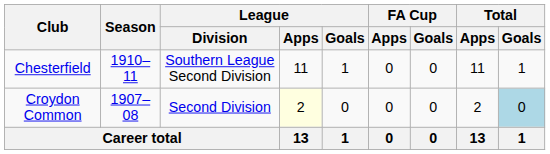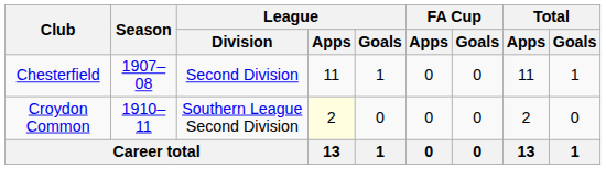Chesterfield | Season: 1910–11 -> 1907–08
Chesterfield | League / Division: Southern League Second Division -> Second Division
Croydon Common | Season: 1907–08 -> 1910–11
Croydon Common | League / Division: Second Division -> Southern League Second Division
Croydon Common | Total / Goals: lightblue background -> no background
